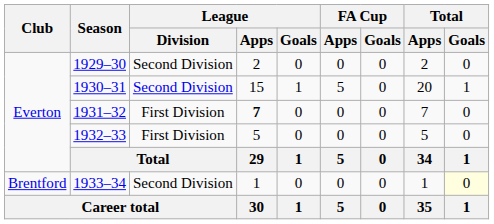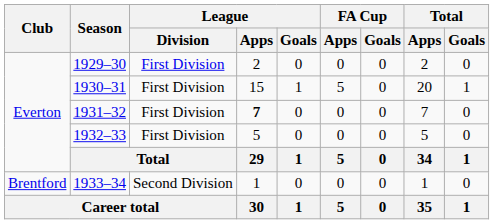1929–30 | League / Division: Second Division -> First Division
1930–31 | League / Division: Second Division -> First Division
1933–34 | Total / Goals: lightyellow background -> no background
